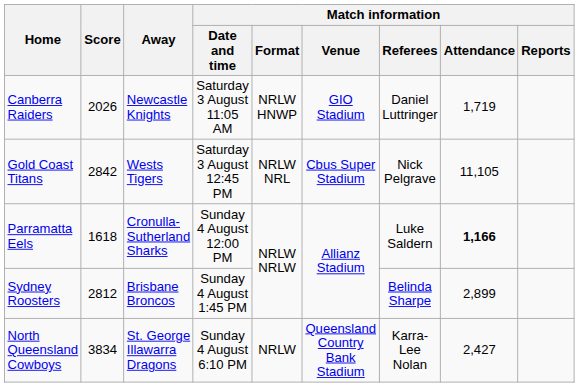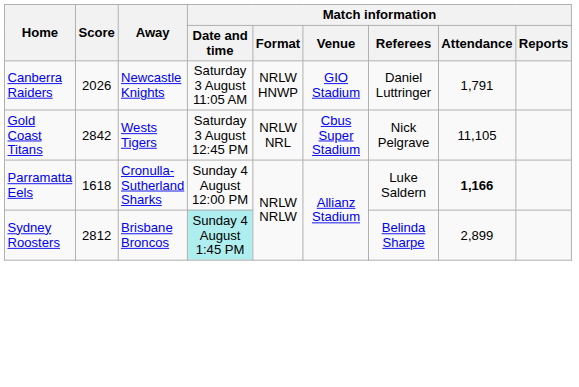Canberra Raiders | Match information / Attendance: 1,719 -> 1,791
Sydney Roosters | Match information / Date and time: no background -> paleturquoise background
- row: North Queensland Cowboys | 3834 | St. George Illawarra Dragons | Sunday 4 August 6:10 PM | NRLW | Queensland Country Bank Stadium | Karra-Lee Nolan | 2,427
